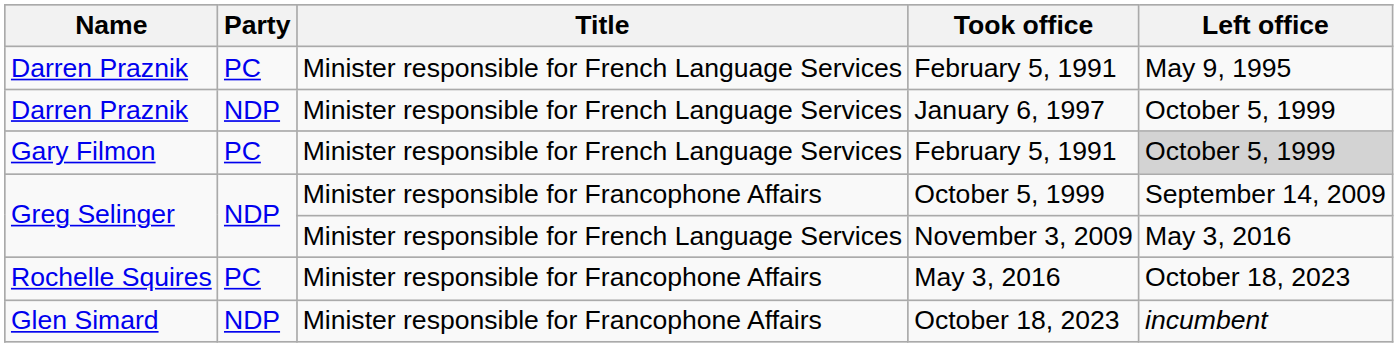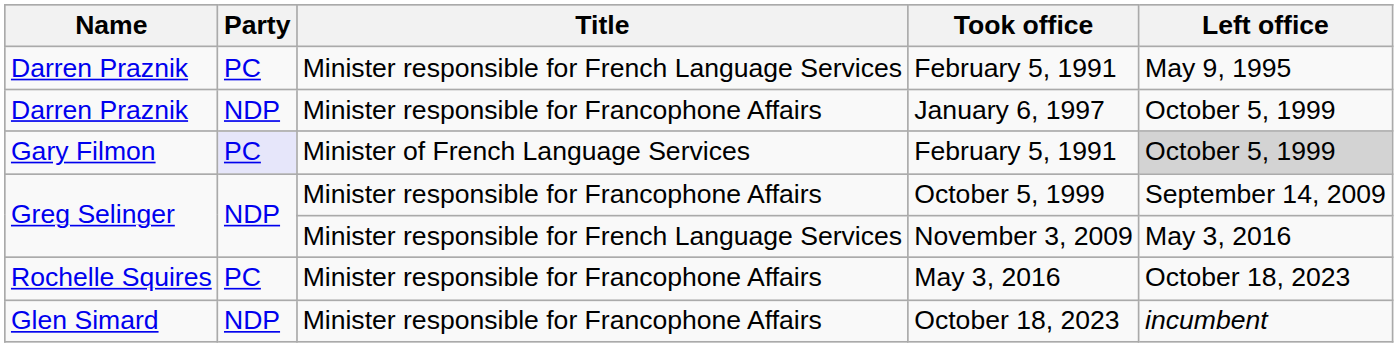January 6, 1997 | Title: Minister responsible for French Language Services -> Minister responsible for Francophone Affairs
Gary Filmon / February 5, 1991 | Party: no background -> lavender background
Gary Filmon / February 5, 1991 | Title: Minister responsible for French Language Services -> Minister of French Language Services
